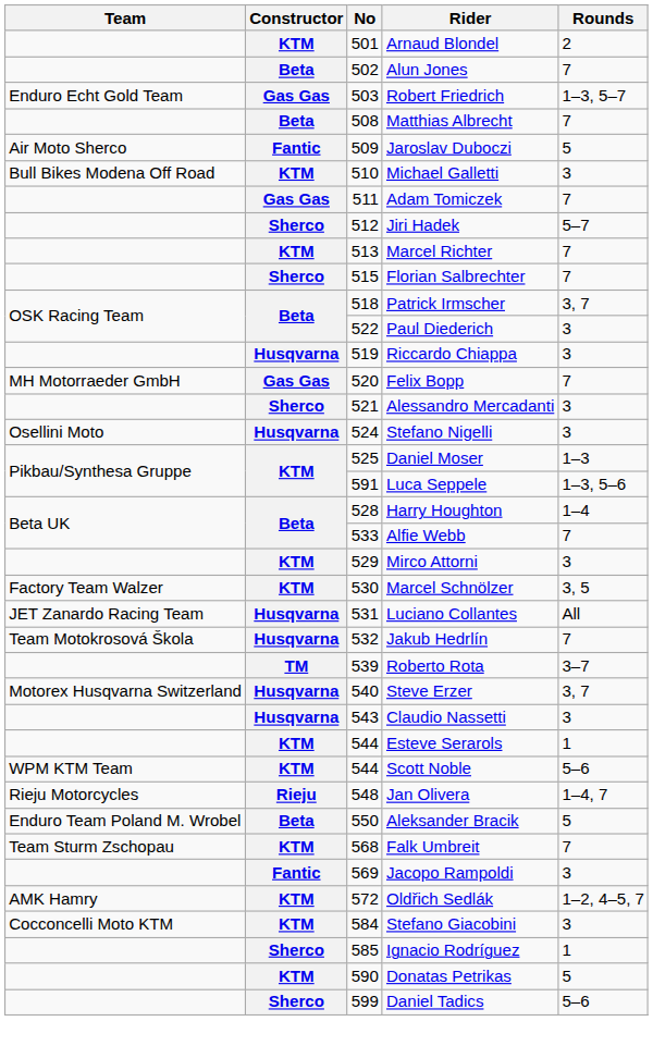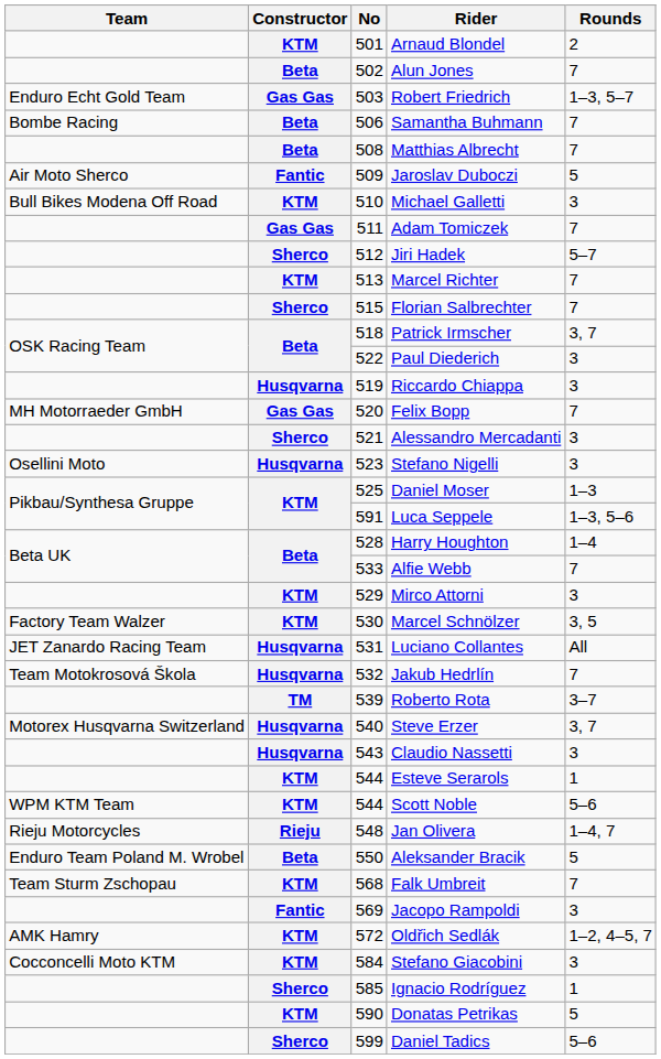+ row: Bombe Racing | Beta | 506 | Samantha Buhmann | 7
Stefano Nigelli | No: 524 -> 523
